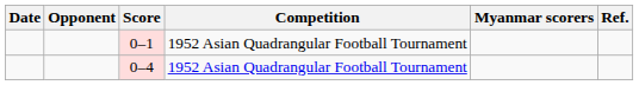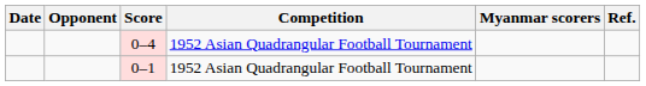rows swapped: 0–4 <-> 0–1
